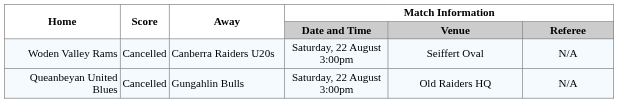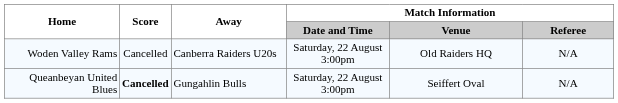Woden Valley Rams | Match Information / Venue: Seiffert Oval -> Old Raiders HQ
Queanbeyan United Blues | Score: normal -> bold
Queanbeyan United Blues | Match Information / Venue: Old Raiders HQ -> Seiffert Oval
